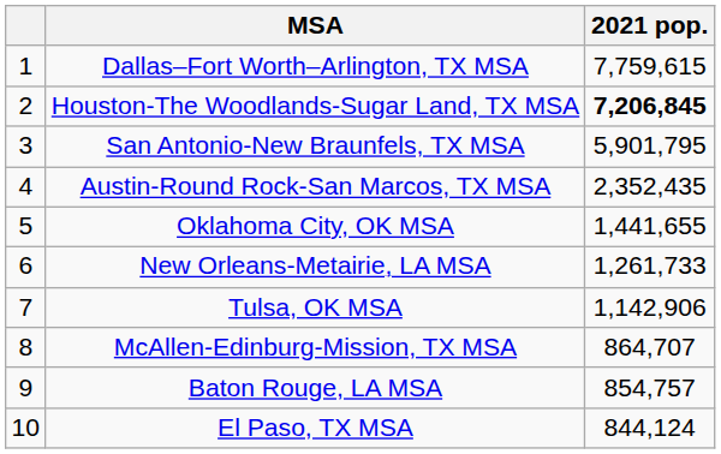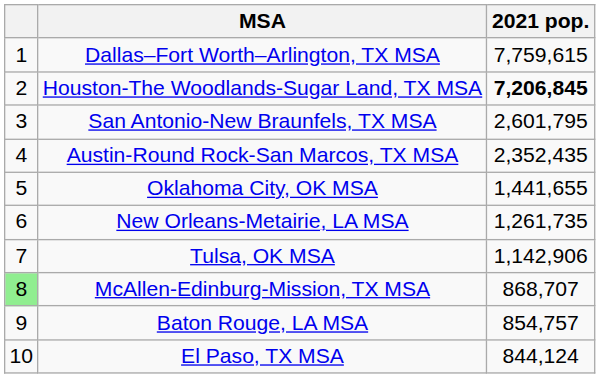San Antonio-New Braunfels, TX MSA | 2021 pop.: 5,901,795 -> 2,601,795
New Orleans-Metairie, LA MSA | 2021 pop.: 1,261,733 -> 1,261,735
McAllen-Edinburg-Mission, TX MSA | column 1: no background -> lightgreen background
McAllen-Edinburg-Mission, TX MSA | 2021 pop.: 864,707 -> 868,707
